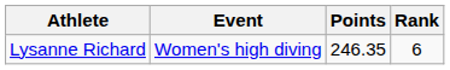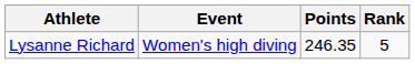Lysanne Richard | Rank: 6 -> 5
